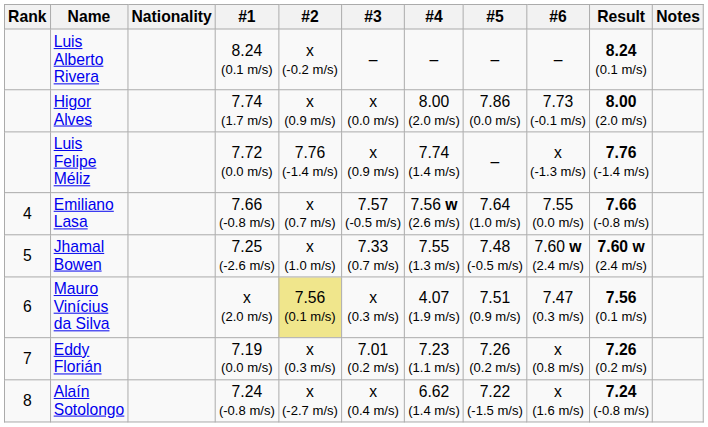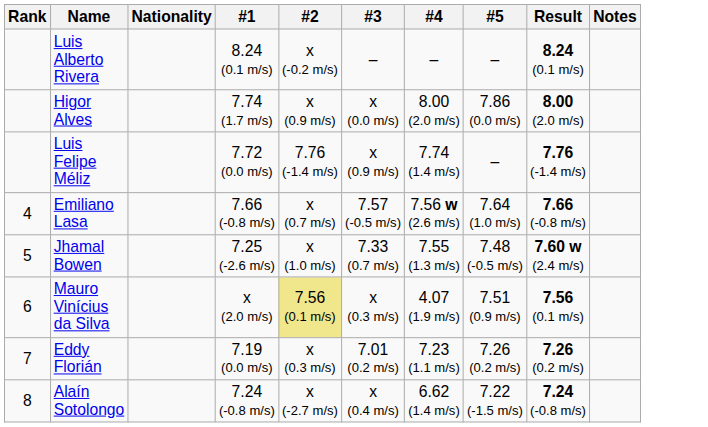- column: #6 | – | 7.73 (-0.1 m/s) | x (-1.3 m/s) | 7.55 (0.0 m/s) | 7.60 w (2.4 m/s) | 7.47 (0.3 m/s) | x (0.8 m/s) | x (1.6 m/s)
